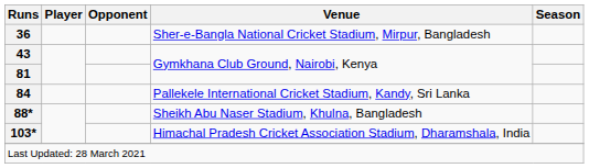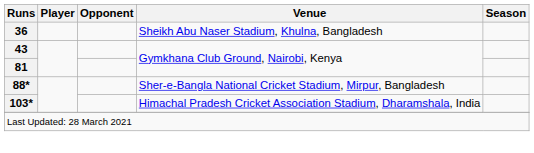36 | Venue: Sher-e-Bangla National Cricket Stadium, Mirpur, Bangladesh -> Sheikh Abu Naser Stadium, Khulna, Bangladesh
- row: 84 | Pallekele International Cricket Stadium, Kandy, Sri Lanka
88* | Venue: Sheikh Abu Naser Stadium, Khulna, Bangladesh -> Sher-e-Bangla National Cricket Stadium, Mirpur, Bangladesh
